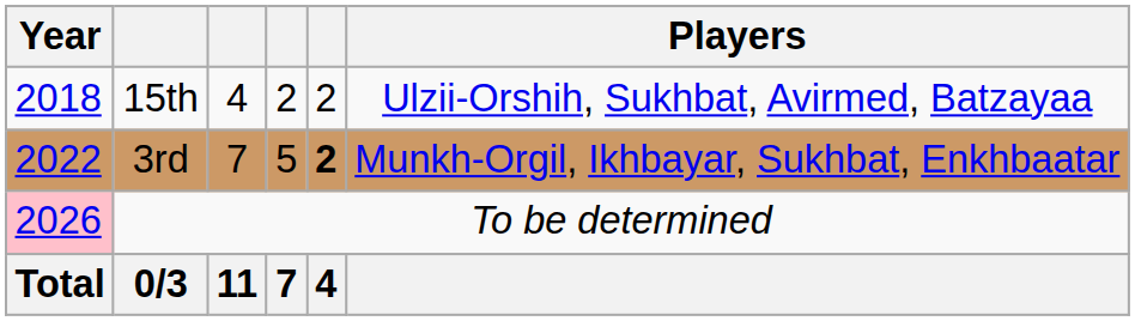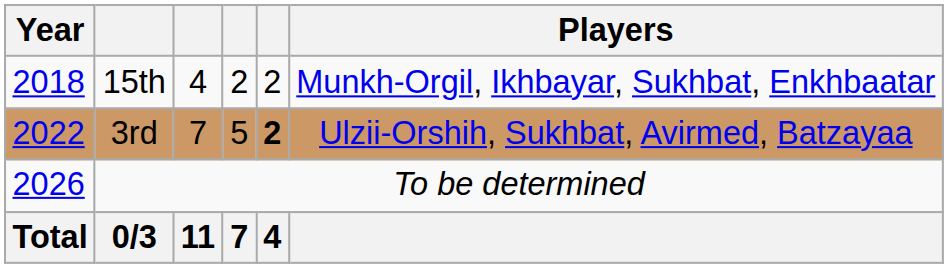15th | Players: Ulzii-Orshih, Sukhbat, Avirmed, Batzayaa -> Munkh-Orgil, Ikhbayar, Sukhbat, Enkhbaatar
3rd | Players: Munkh-Orgil, Ikhbayar, Sukhbat, Enkhbaatar -> Ulzii-Orshih, Sukhbat, Avirmed, Batzayaa
To be determined | Year: pink background -> no background
